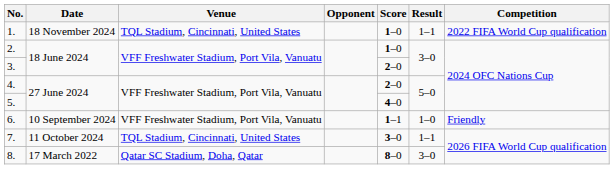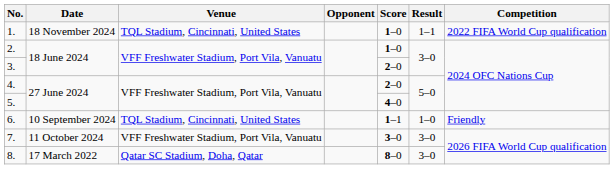6. | Venue: VFF Freshwater Stadium, Port Vila, Vanuatu -> TQL Stadium, Cincinnati, United States
7. | Venue: TQL Stadium, Cincinnati, United States -> VFF Freshwater Stadium, Port Vila, Vanuatu
7. | Result: 1–1 -> 3–0
